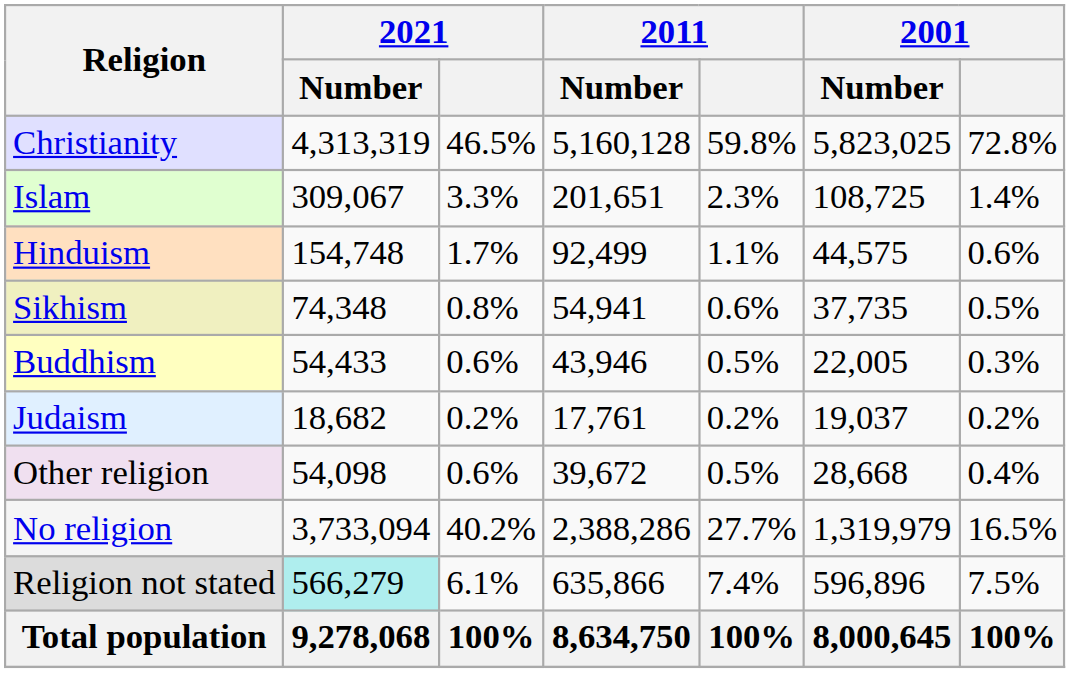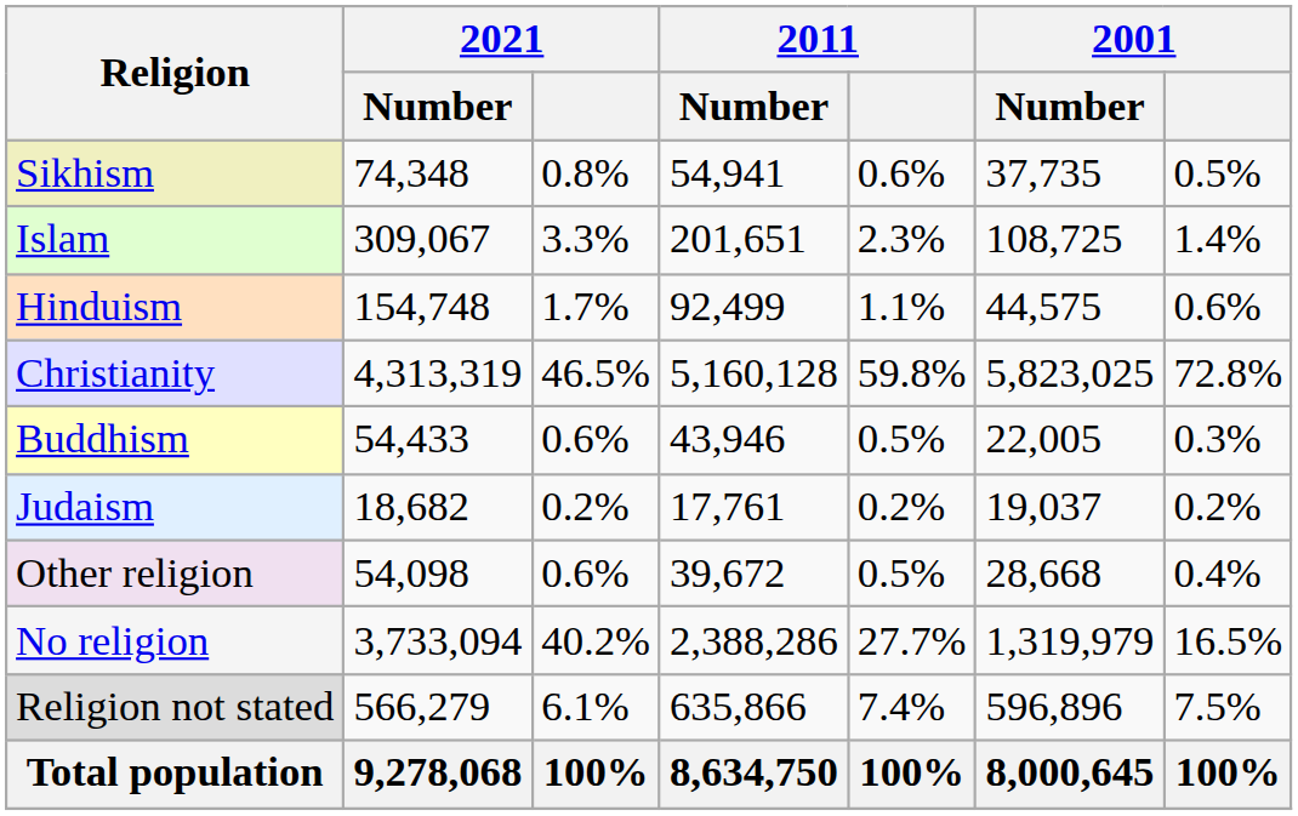rows swapped: Christianity <-> Sikhism
Religion not stated | 2021 / Number: paleturquoise background -> no background
